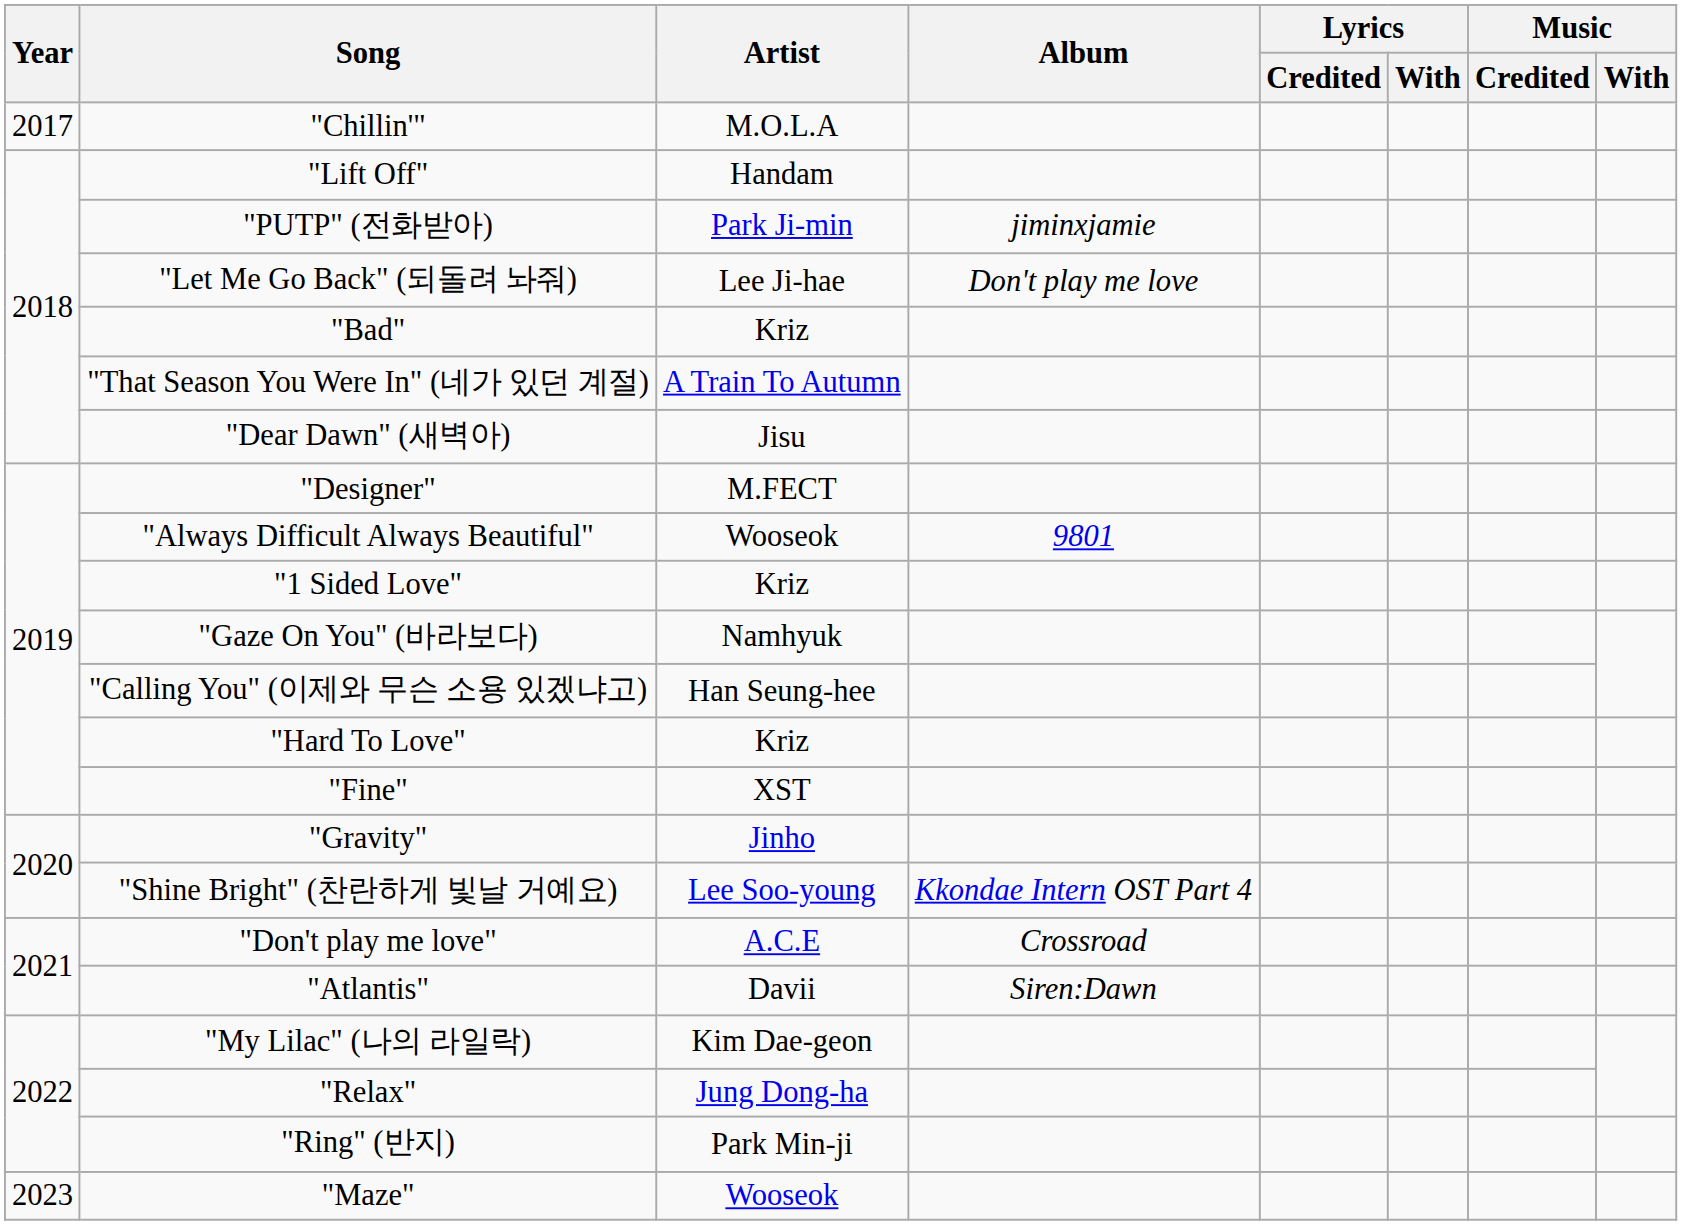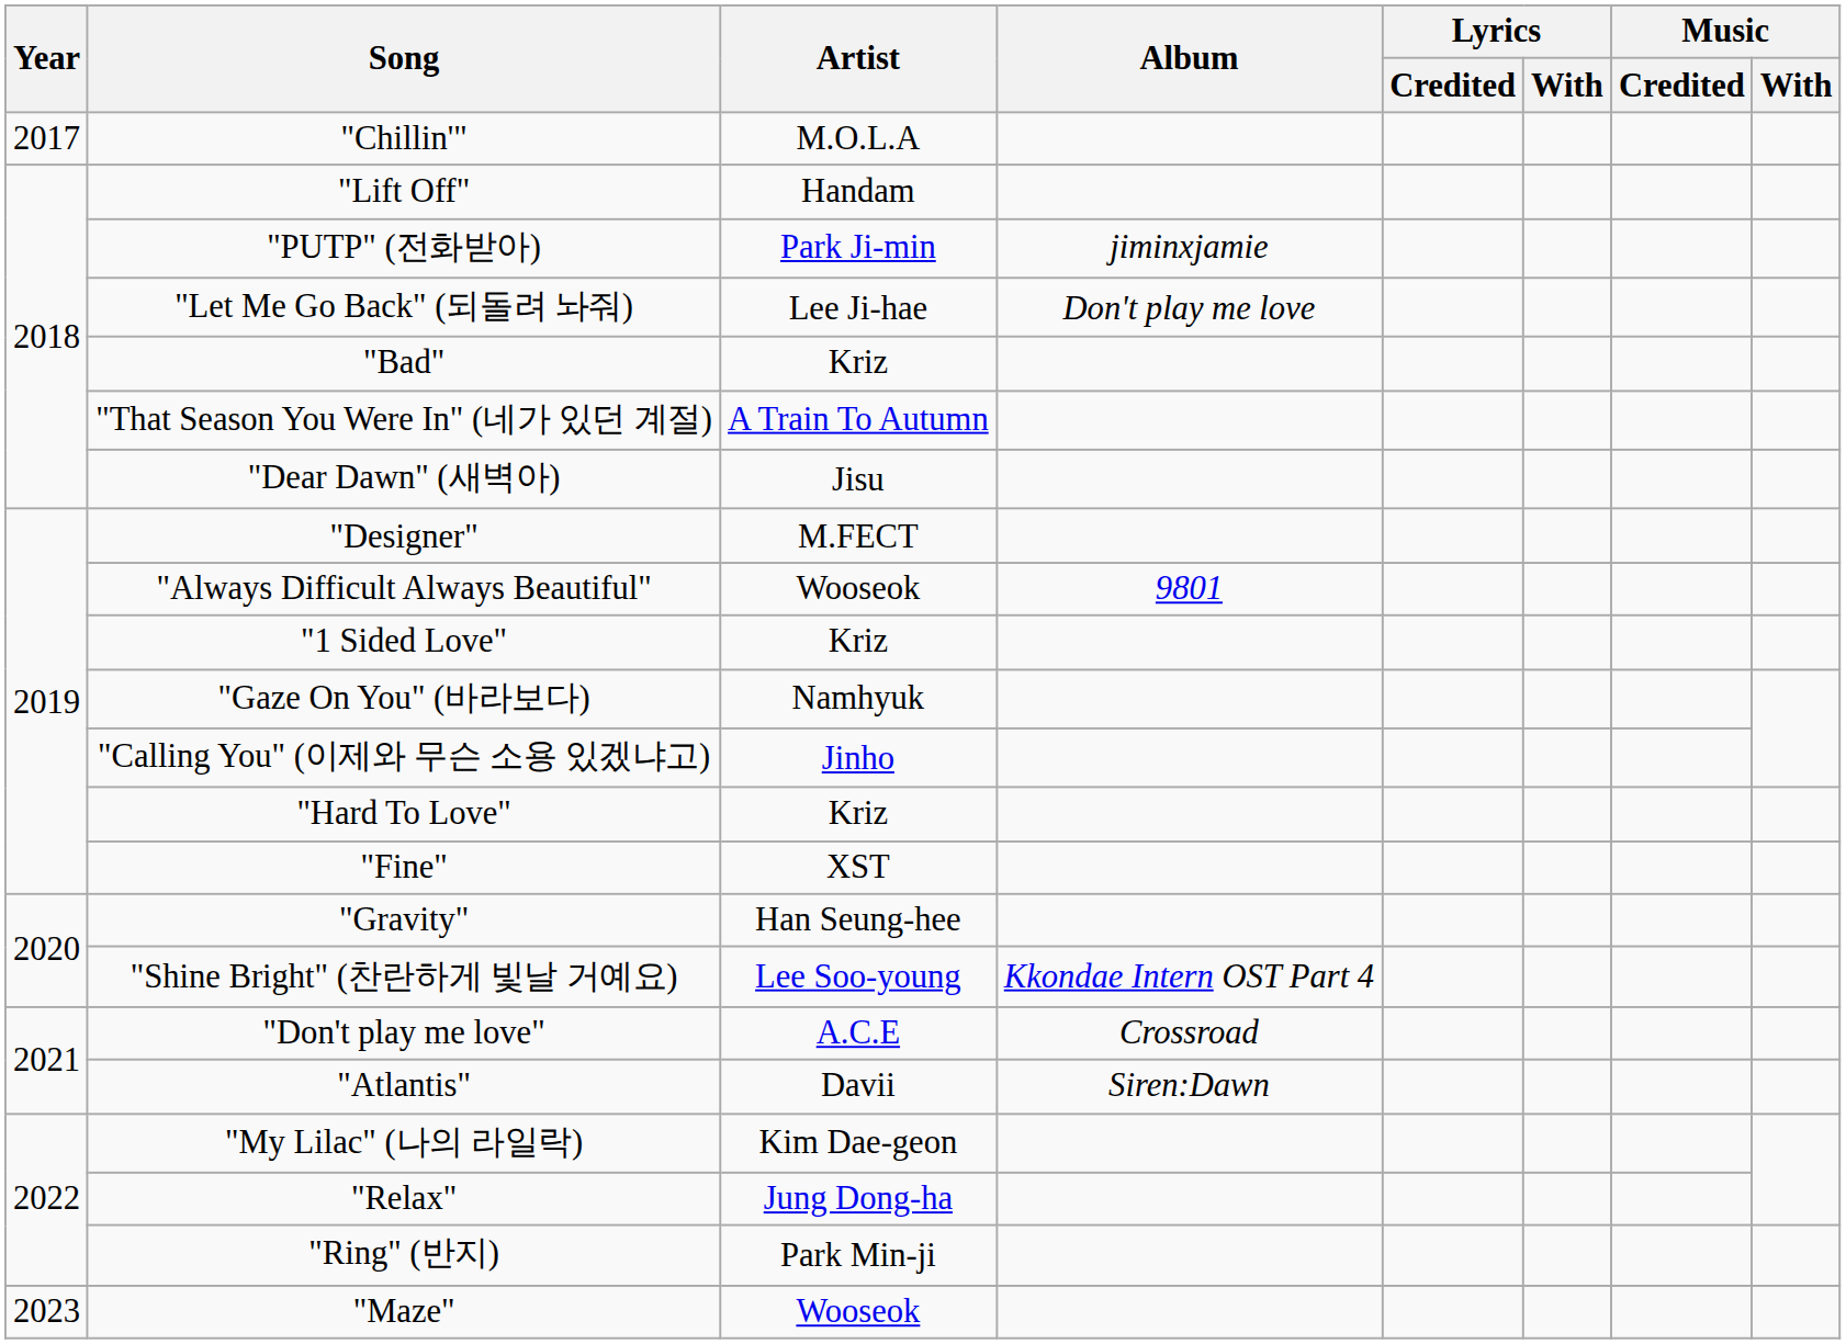"Calling You" (이제와 무슨 소용 있겠냐고) | Artist: Han Seung-hee -> Jinho
"Gravity" | Artist: Jinho -> Han Seung-hee
